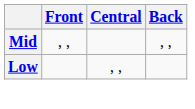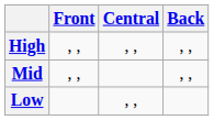+ row: High | , , | , , | , ,
